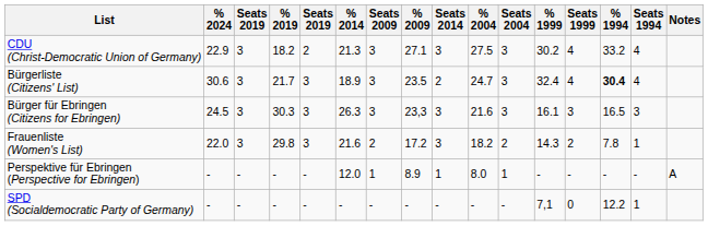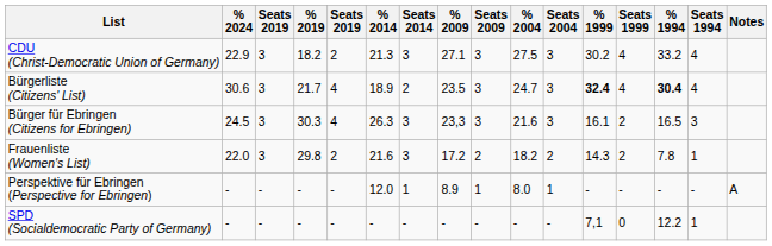columns swapped: Seats 2014 <-> Seats 2009
Bürgerliste (Citizens' List) | column 5: 3 -> 4
Bürgerliste (Citizens' List) | % 1999: normal -> bold
Bürger für Ebringen (Citizens for Ebringen) | column 5: 3 -> 4
Bürger für Ebringen (Citizens for Ebringen) | Seats 1999: 3 -> 2
Frauenliste (Women's List) | column 5: 3 -> 2
